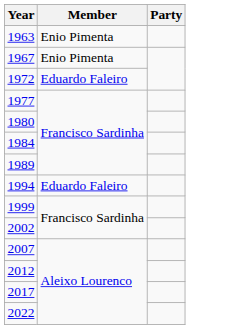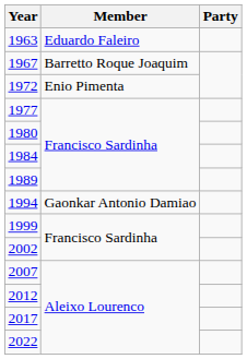1963 | Member: Enio Pimenta -> Eduardo Faleiro
1967 | Member: Enio Pimenta -> Barretto Roque Joaquim
1972 | Member: Eduardo Faleiro -> Enio Pimenta
1994 | Member: Eduardo Faleiro -> Gaonkar Antonio Damiao
